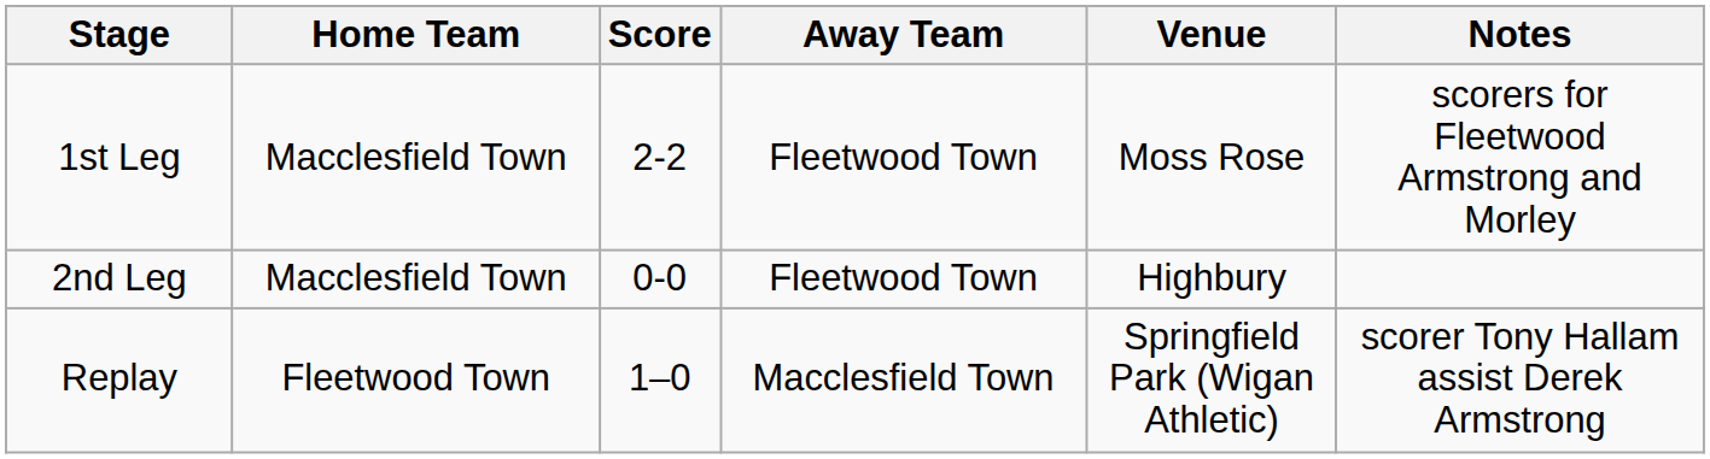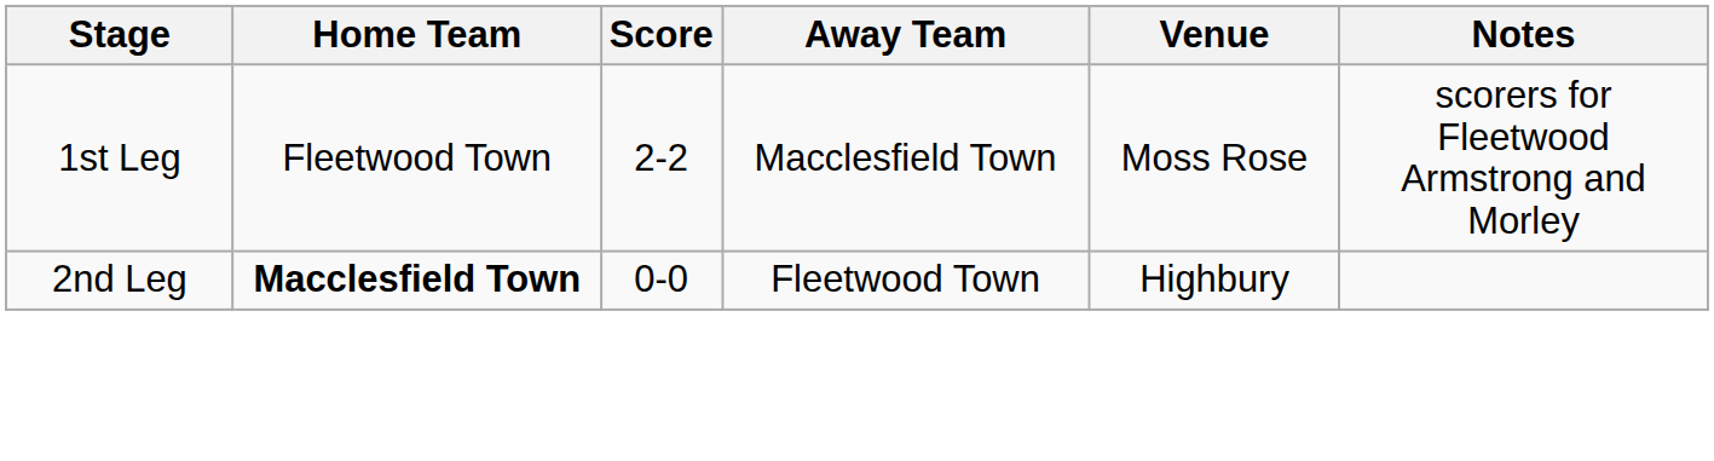1st Leg | Home Team: Macclesfield Town -> Fleetwood Town
1st Leg | Away Team: Fleetwood Town -> Macclesfield Town
2nd Leg | Home Team: normal -> bold
- row: Replay | Fleetwood Town | 1–0 | Macclesfield Town | Springfield Park (Wigan Athletic) | scorer Tony Hallam assist Derek Armstrong
